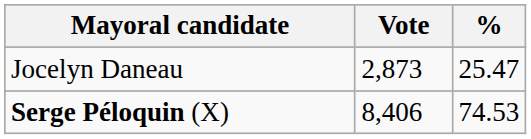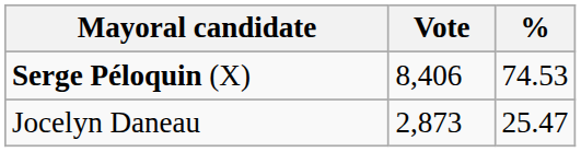rows swapped: Serge Péloquin (X) <-> Jocelyn Daneau
